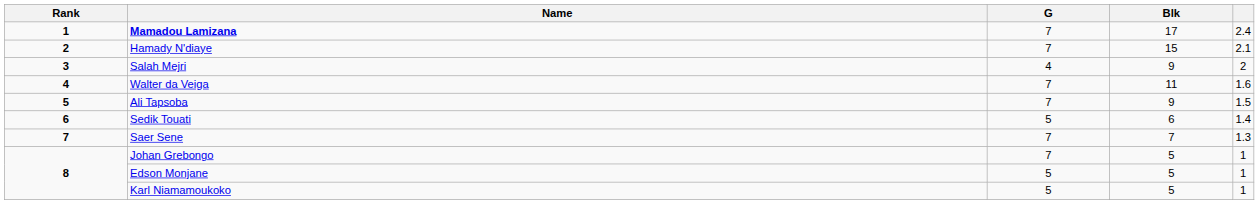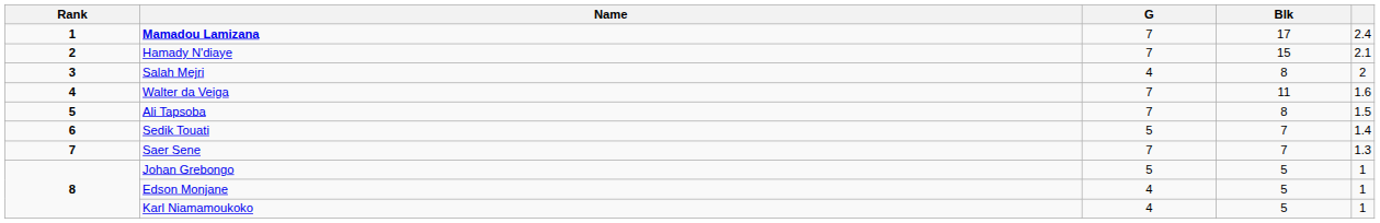Salah Mejri | Blk: 9 -> 8
Ali Tapsoba | Blk: 9 -> 8
Sedik Touati | Blk: 6 -> 7
Johan Grebongo | G: 7 -> 5
Edson Monjane | G: 5 -> 4
Karl Niamamoukoko | G: 5 -> 4
